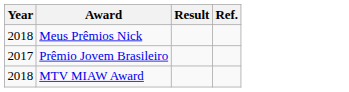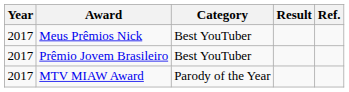+ column: Category | Best YouTuber | Best YouTuber | Parody of the Year
Meus Prêmios Nick | Year: 2018 -> 2017
MTV MIAW Award | Year: 2018 -> 2017
